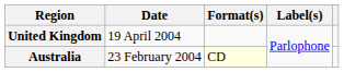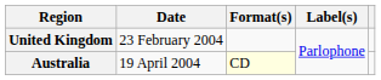United Kingdom | Date: 19 April 2004 -> 23 February 2004
Australia | Date: 23 February 2004 -> 19 April 2004
